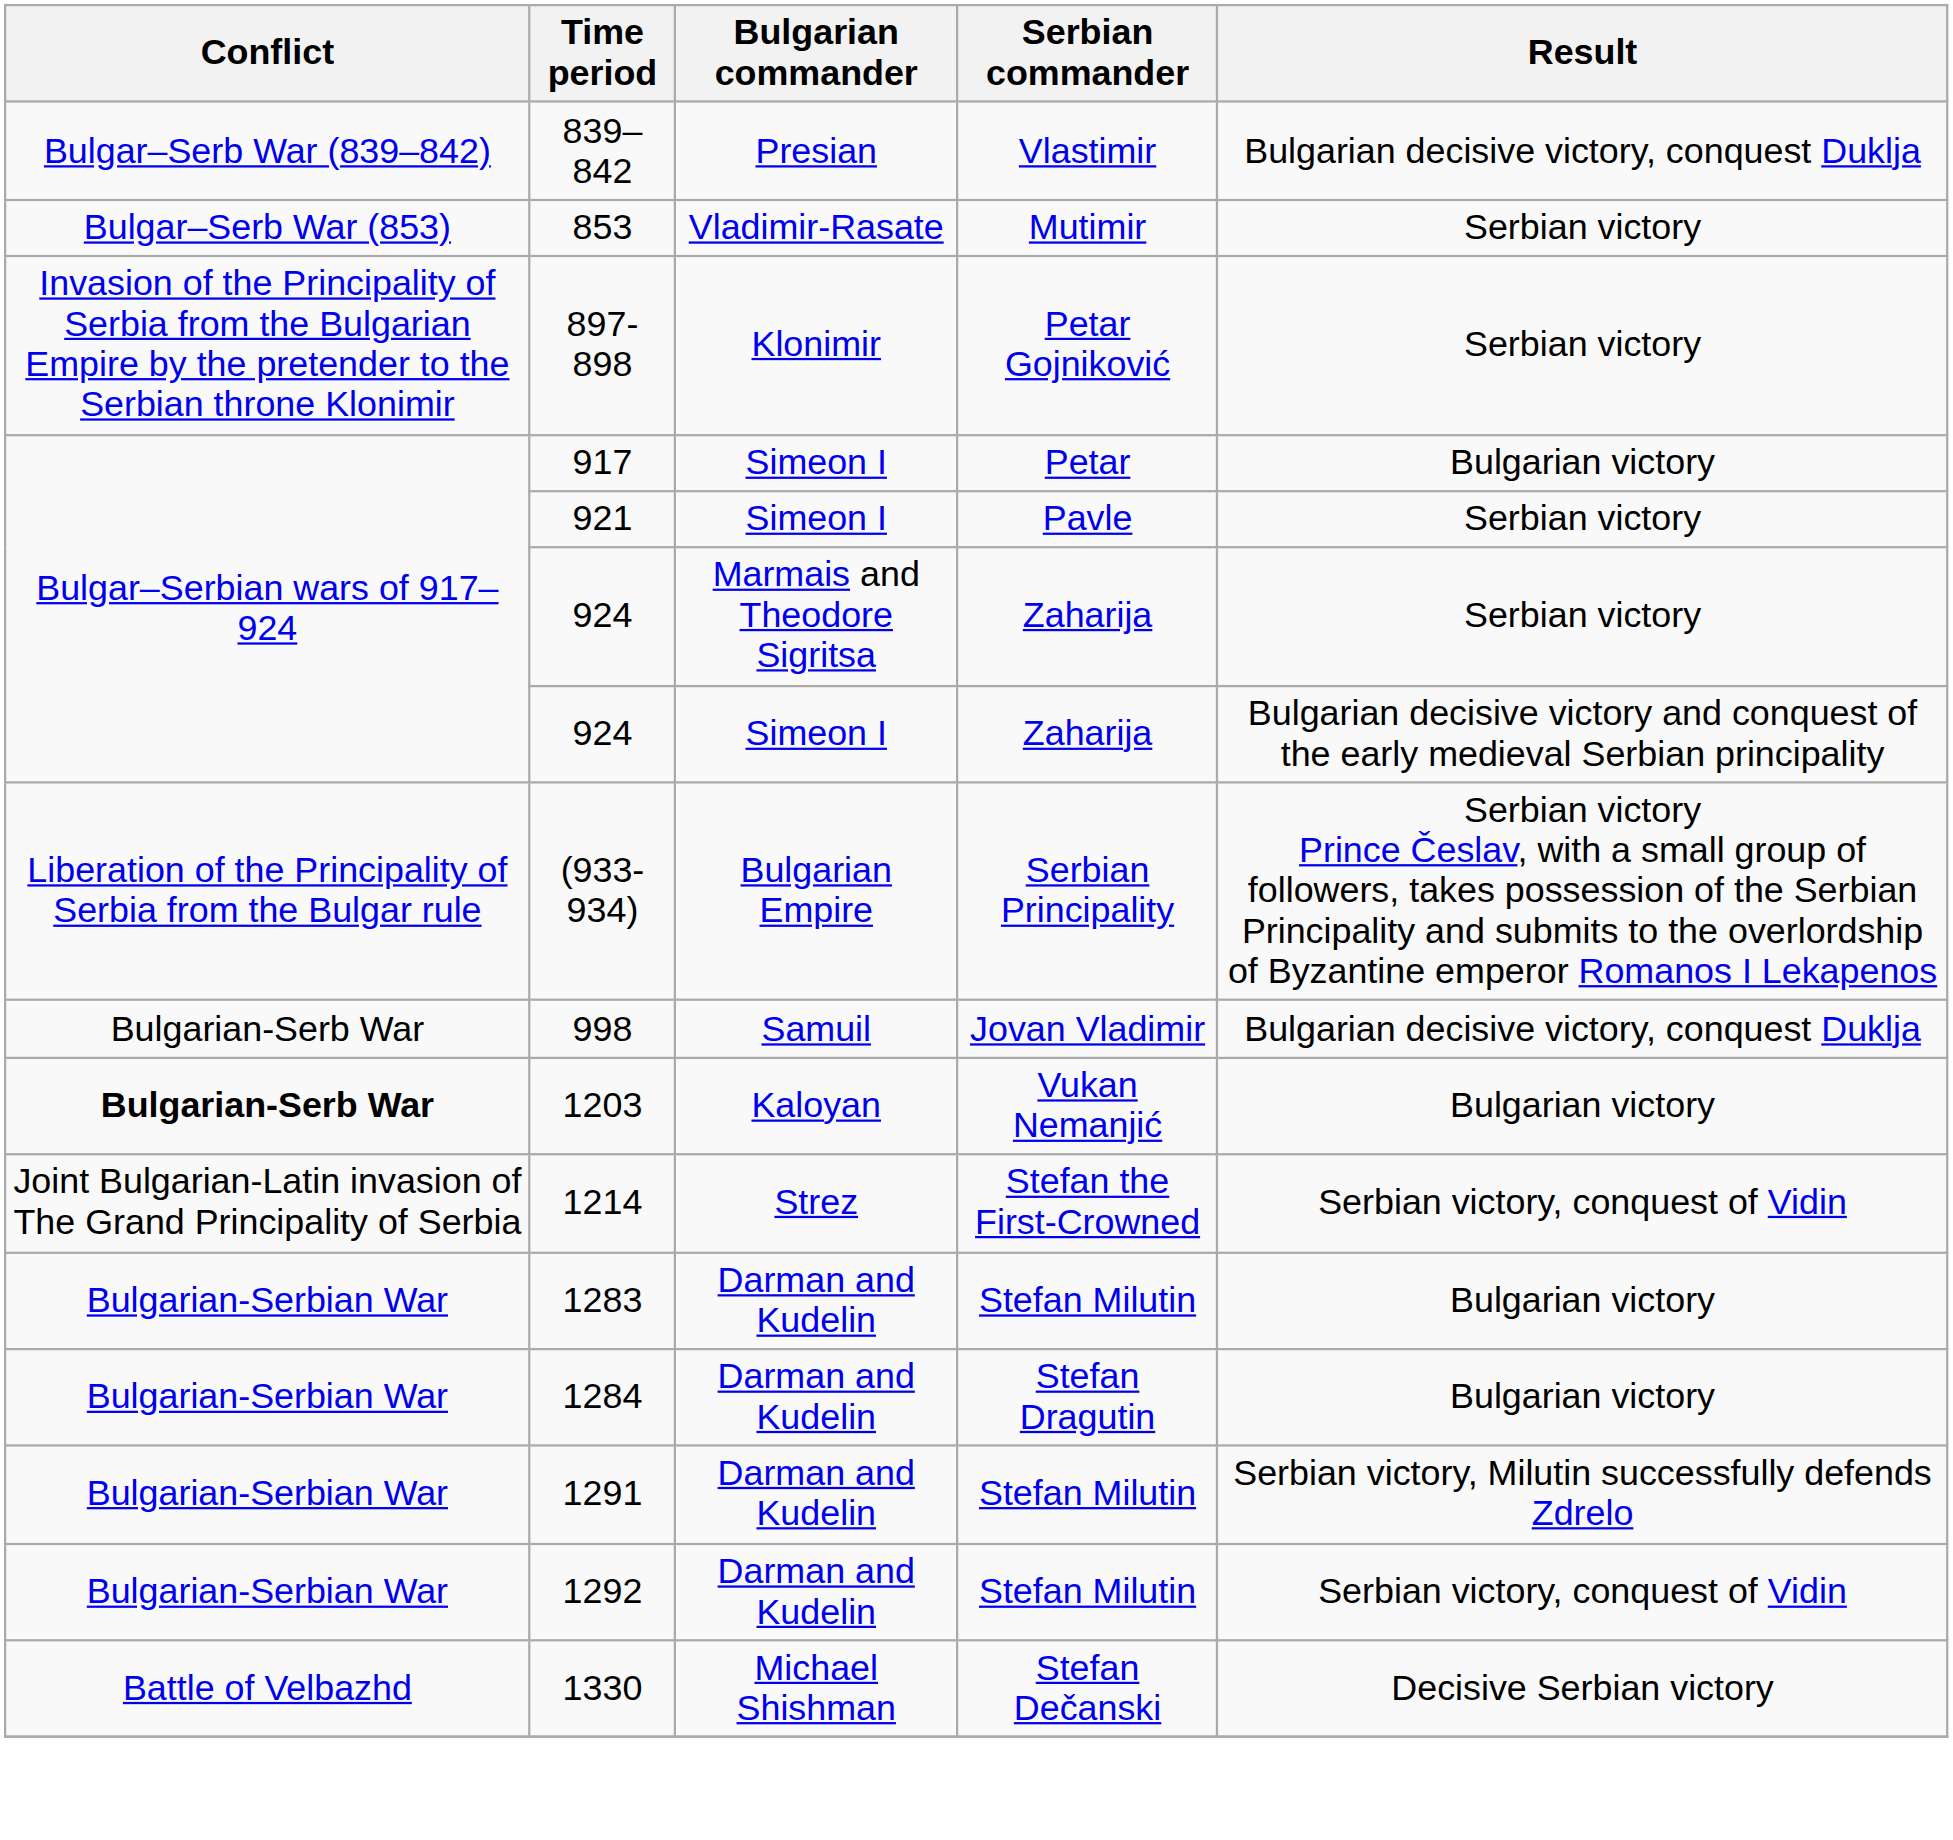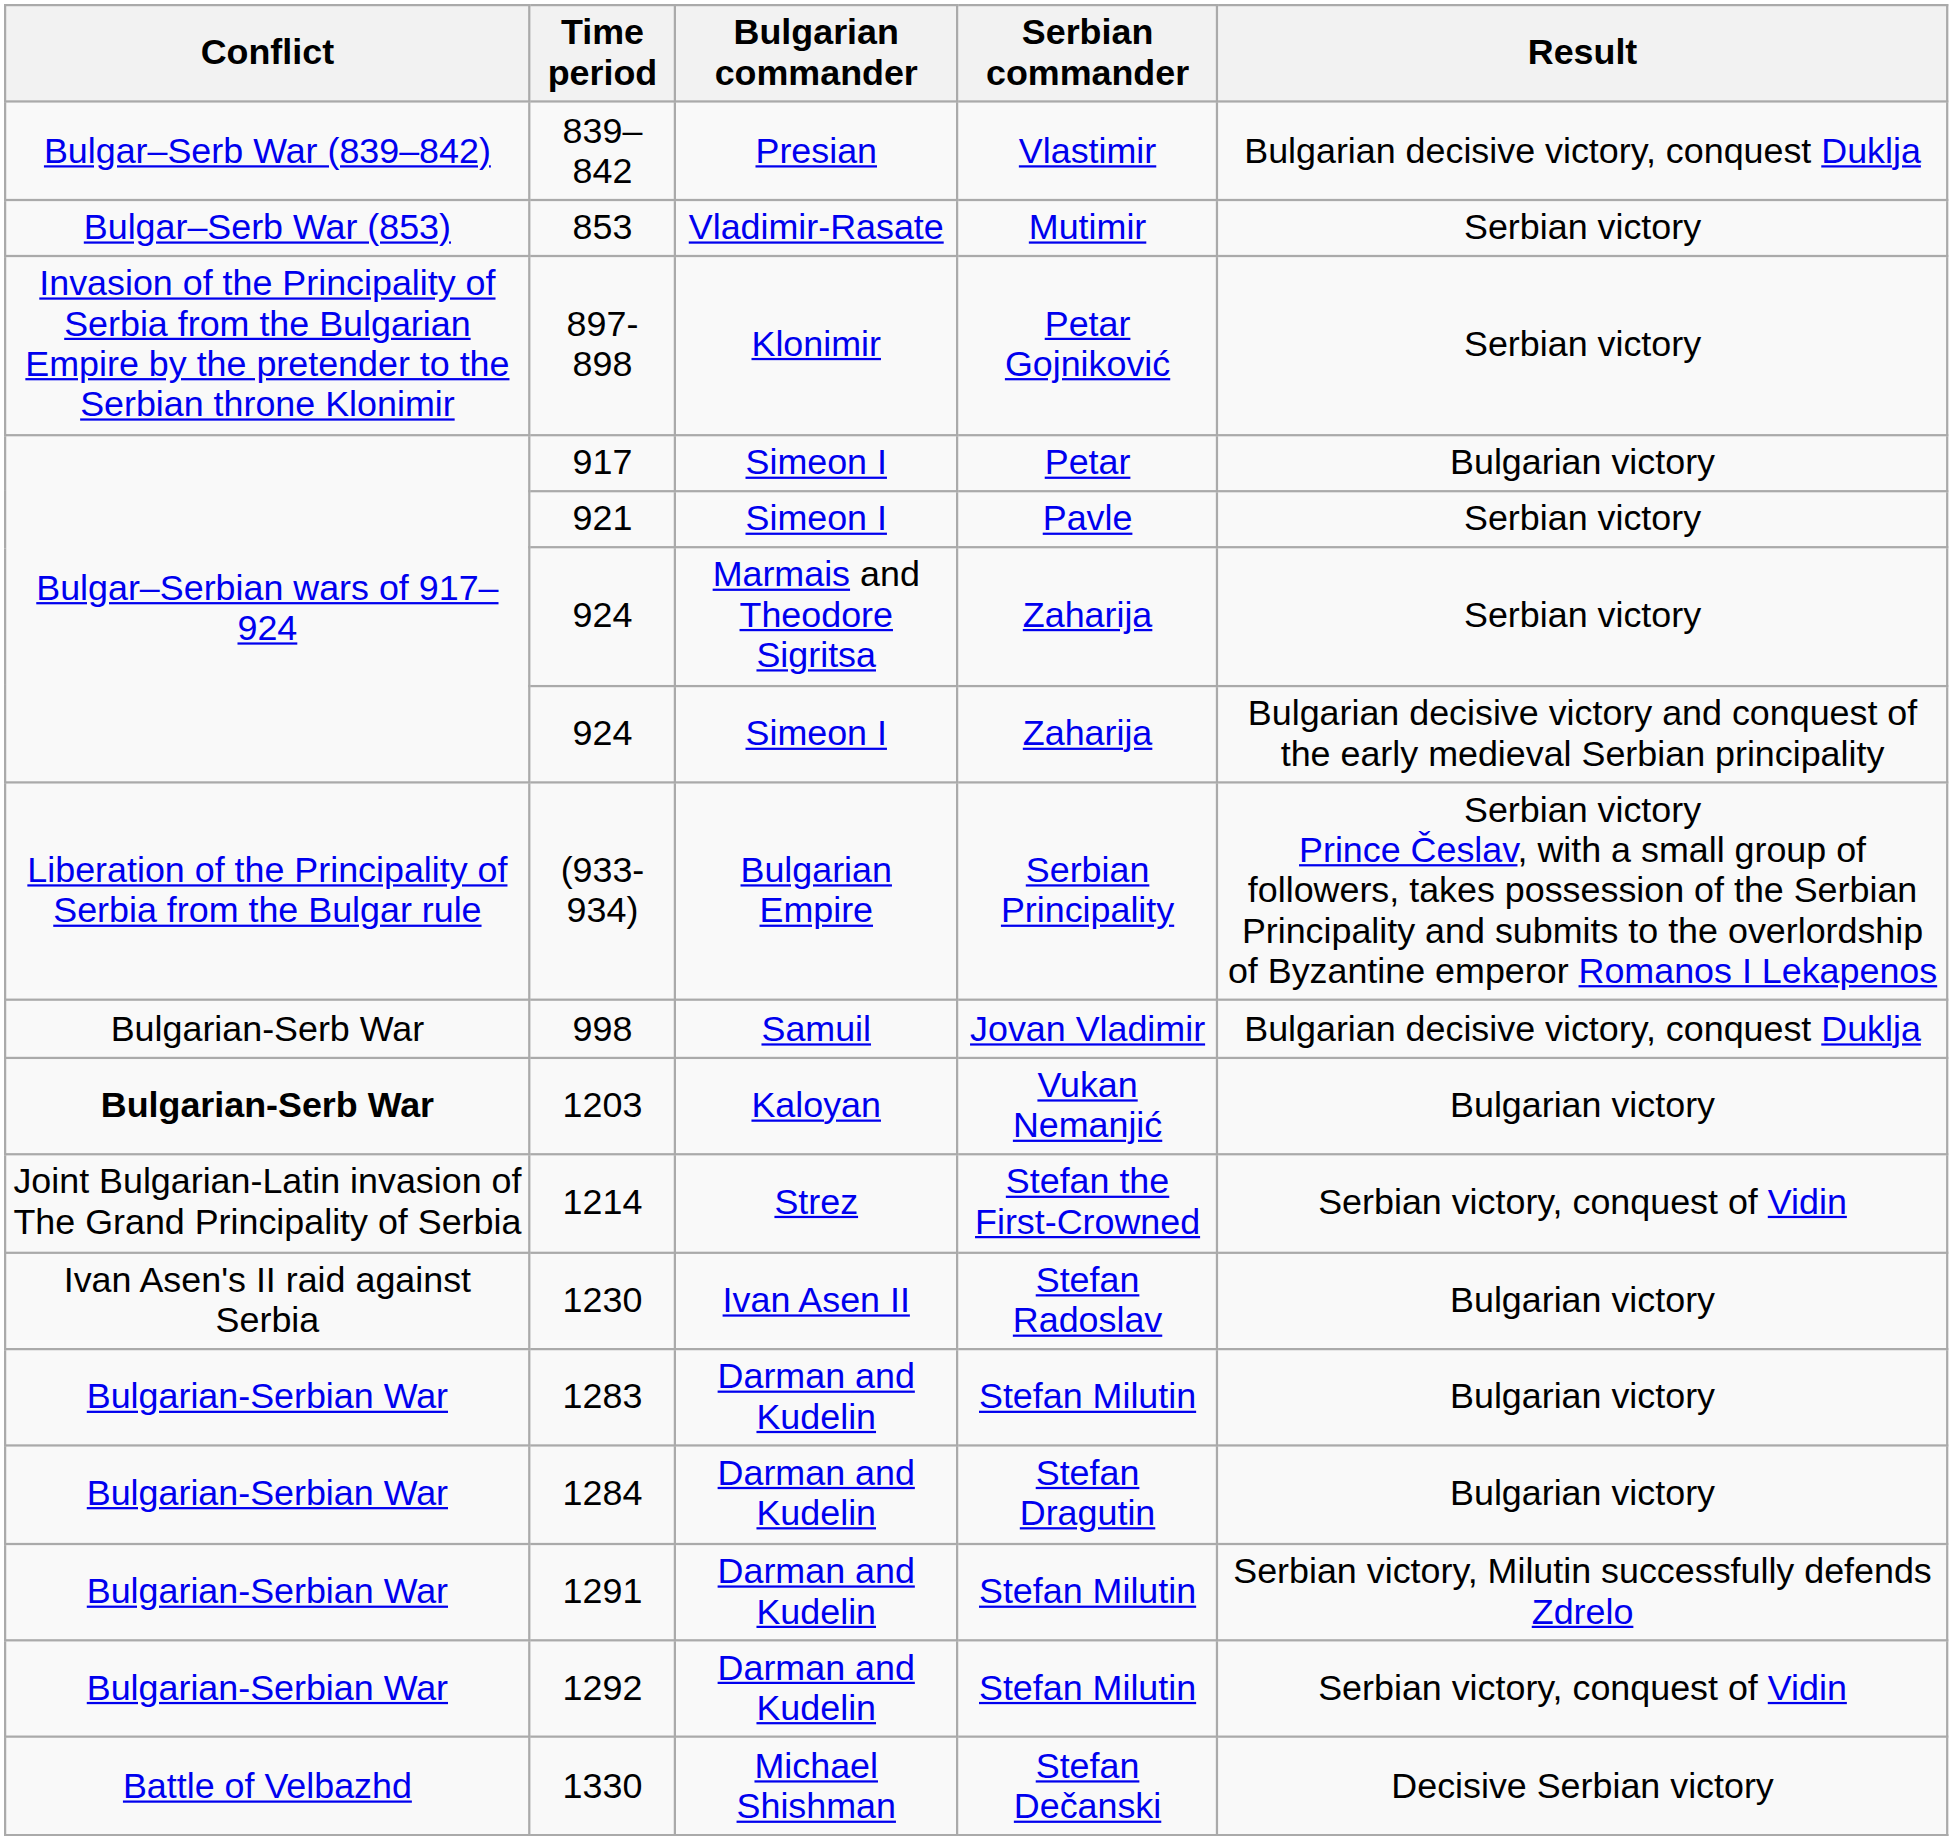+ row: Ivan Asen's II raid against Serbia | 1230 | Ivan Asen II | Stefan Radoslav | Bulgarian victory
